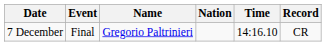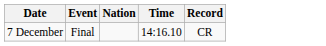- column: Name | Gregorio Paltrinieri
